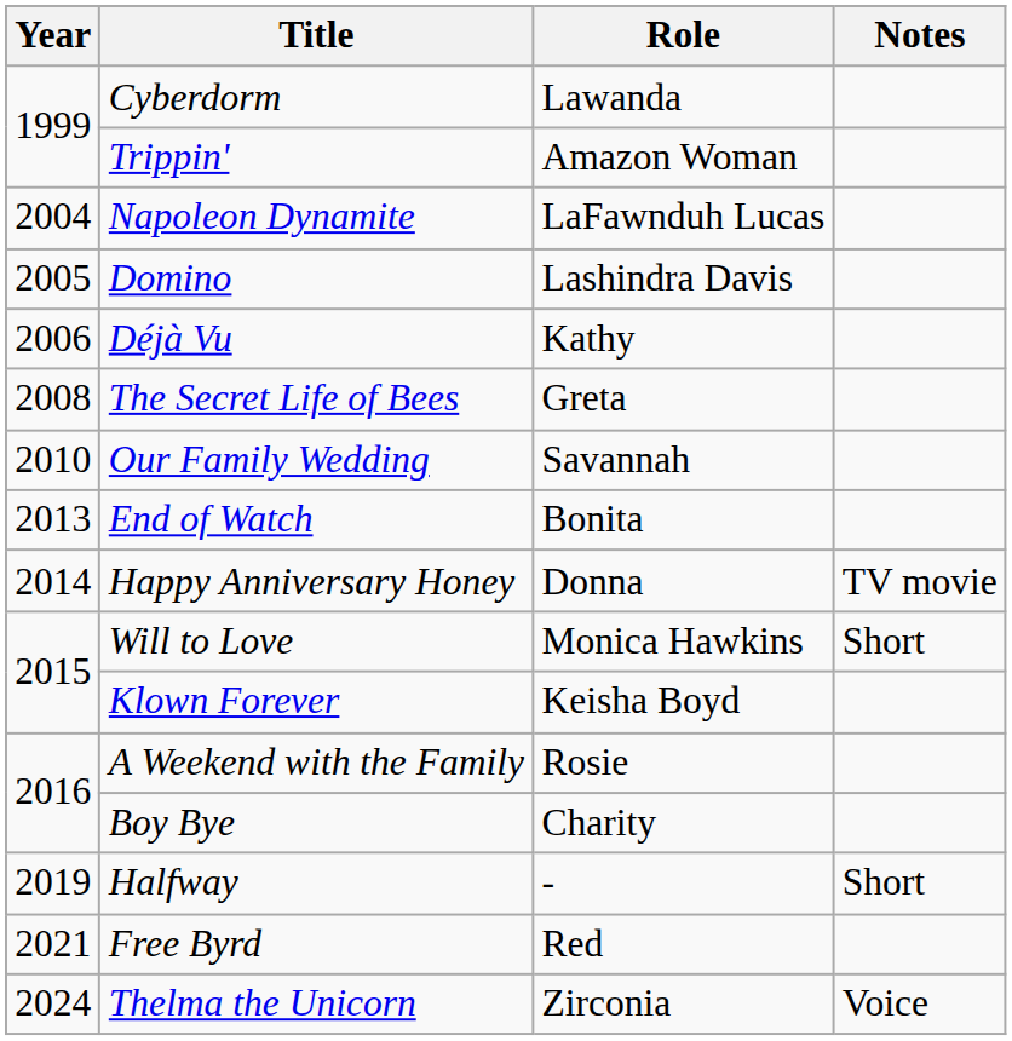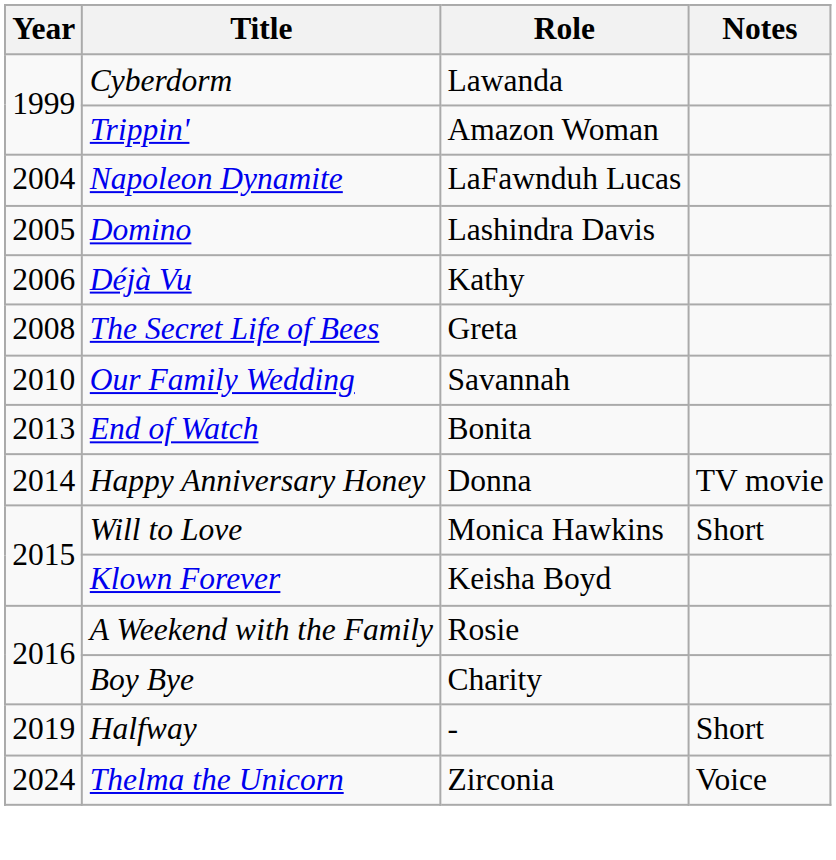- row: 2021 | Free Byrd | Red
